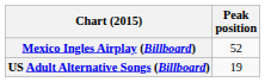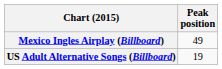Mexico Ingles Airplay (Billboard) | Peak position: 52 -> 49
